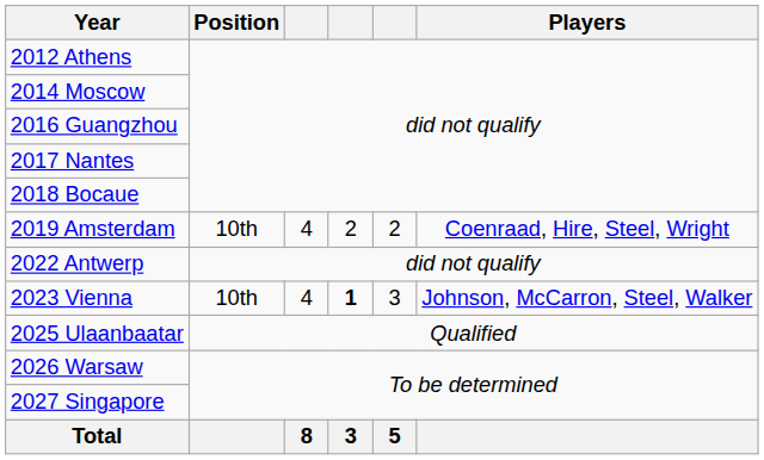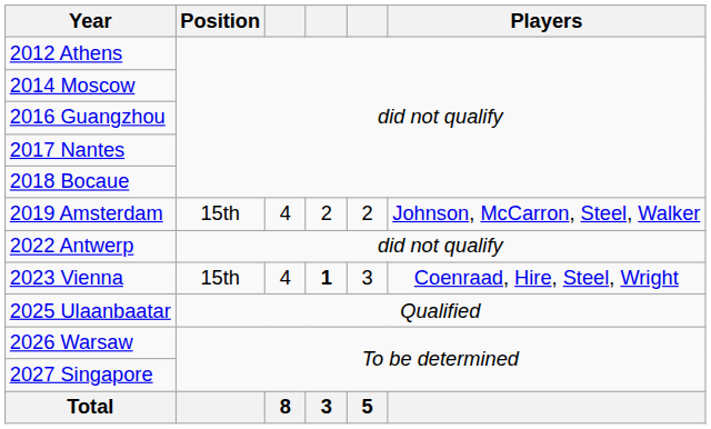2019 Amsterdam | Position: 10th -> 15th
2019 Amsterdam | Players: Coenraad, Hire, Steel, Wright -> Johnson, McCarron, Steel, Walker
2023 Vienna | Position: 10th -> 15th
2023 Vienna | Players: Johnson, McCarron, Steel, Walker -> Coenraad, Hire, Steel, Wright
